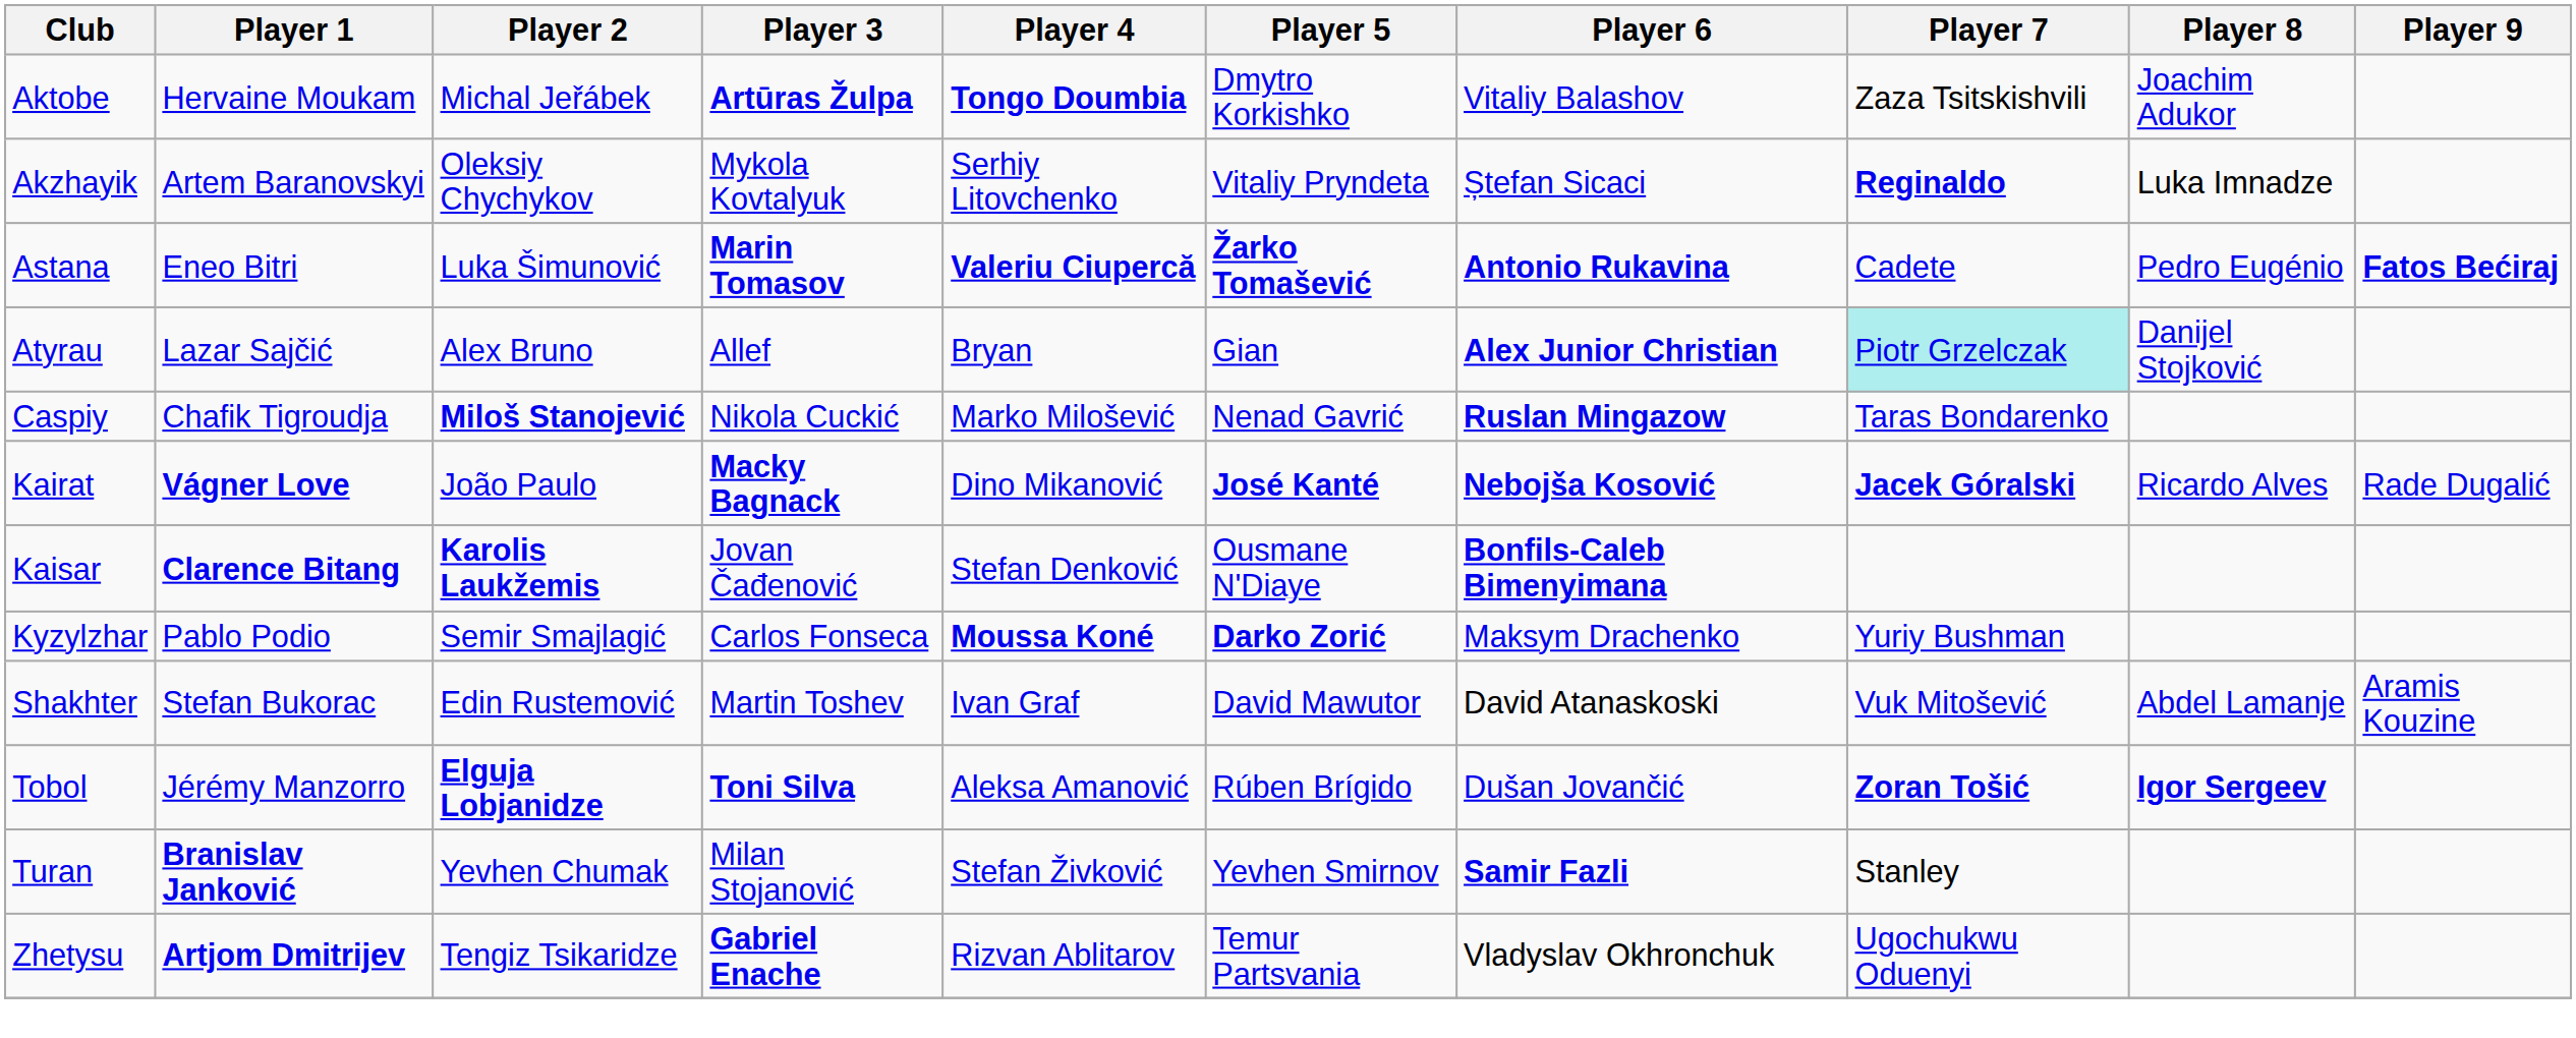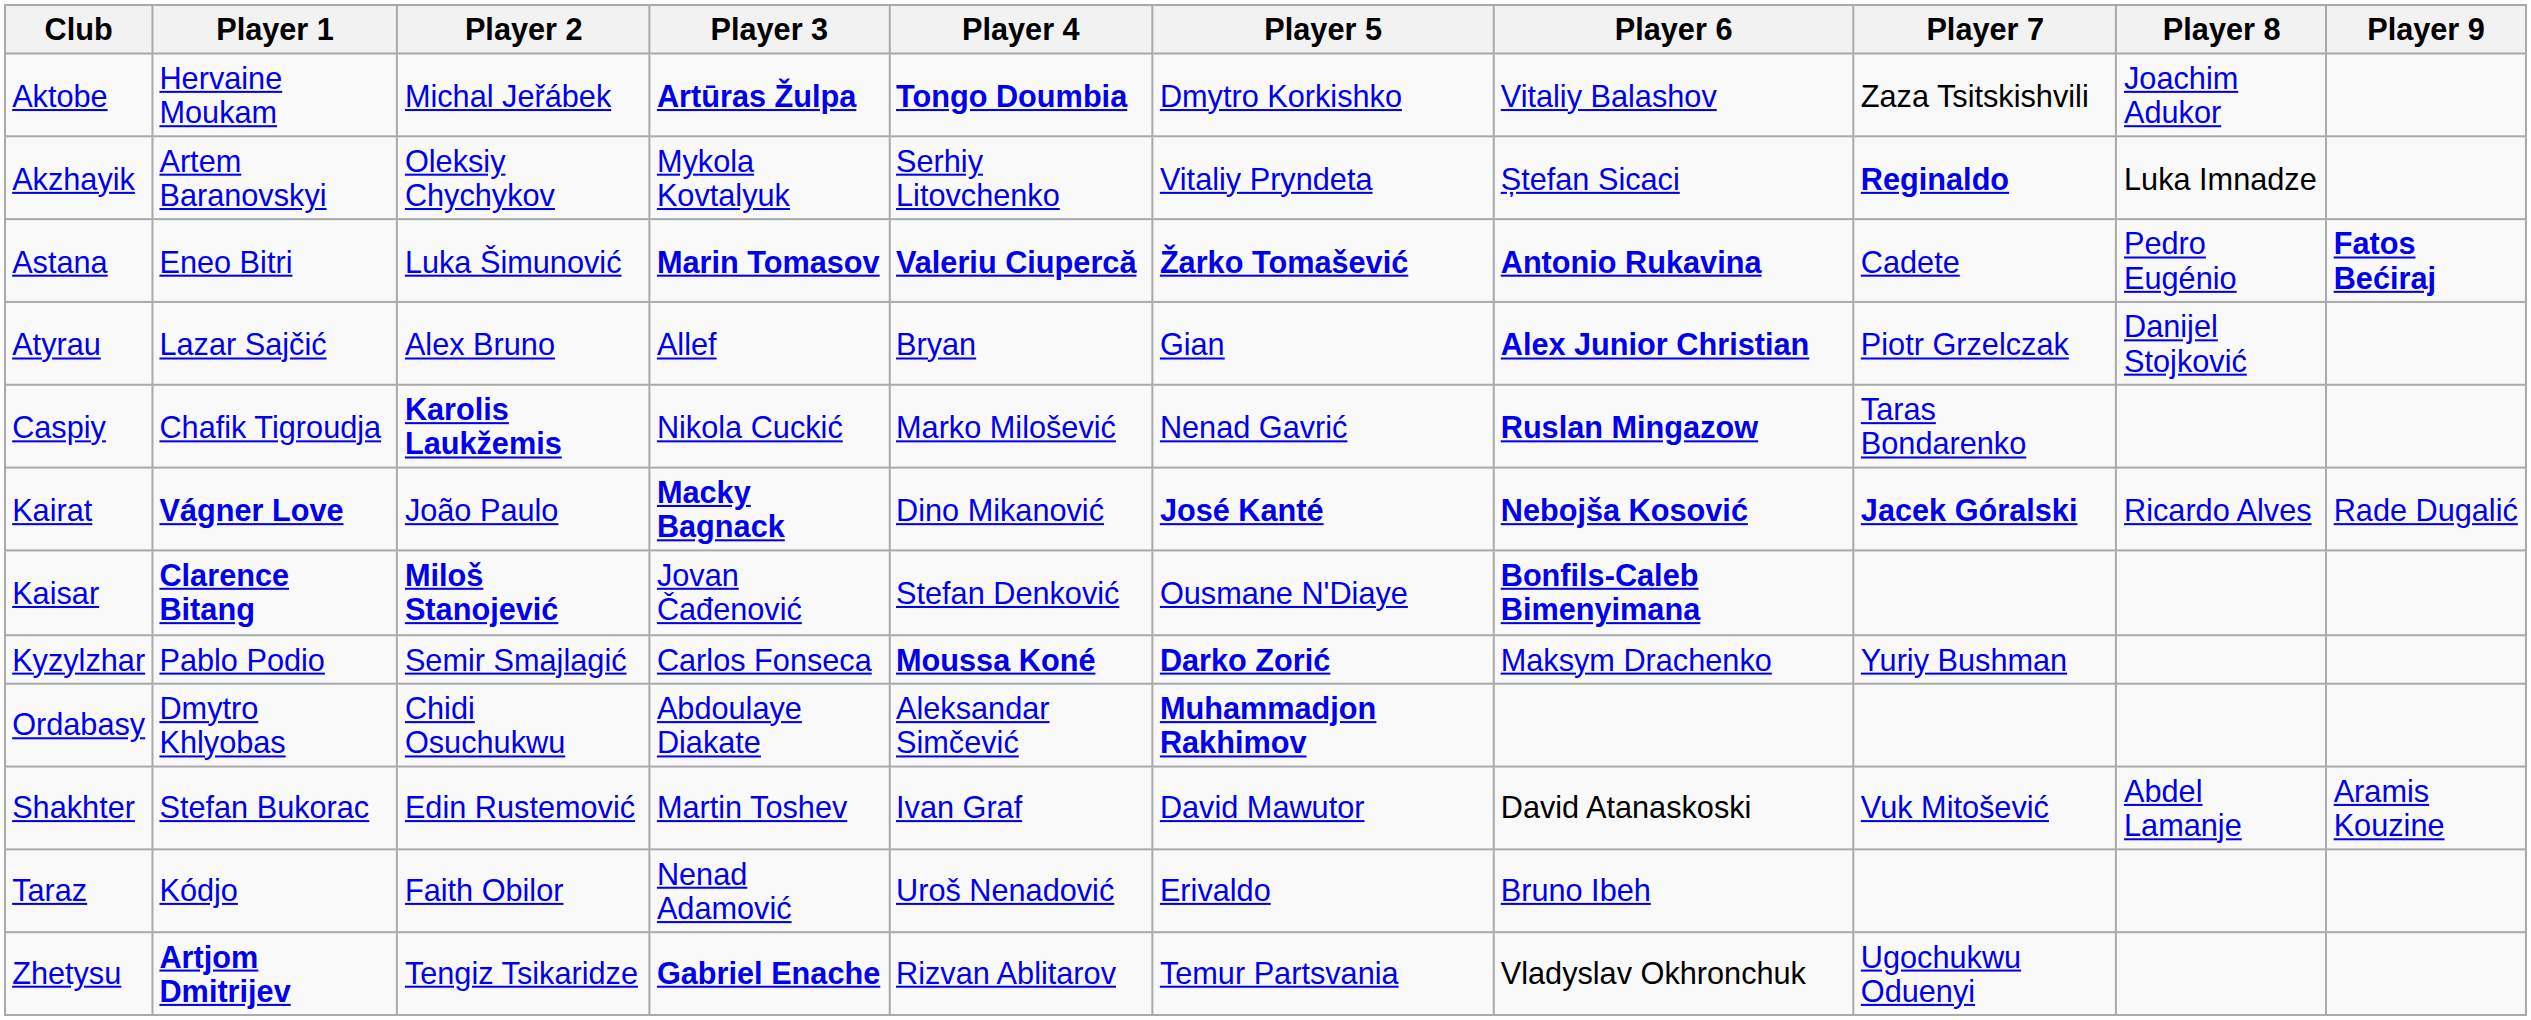Atyrau | Player 7: paleturquoise background -> no background
Caspiy | Player 2: Miloš Stanojević -> Karolis Laukžemis
Kaisar | Player 2: Karolis Laukžemis -> Miloš Stanojević
+ row: Ordabasy | Dmytro Khlyobas | Chidi Osuchukwu | Abdoulaye Diakate | Aleksandar Simčević | Muhammadjon Rakhimov
+ row: Taraz | Kódjo | Faith Obilor | Nenad Adamović | Uroš Nenadović | Erivaldo | Bruno Ibeh
- row: Tobol | Jérémy Manzorro | Elguja Lobjanidze | Toni Silva | Aleksa Amanović | Rúben Brígido | Dušan Jovančić | Zoran Tošić | Igor Sergeev
- row: Turan | Branislav Janković | Yevhen Chumak | Milan Stojanović | Stefan Živković | Yevhen Smirnov | Samir Fazli | Stanley
